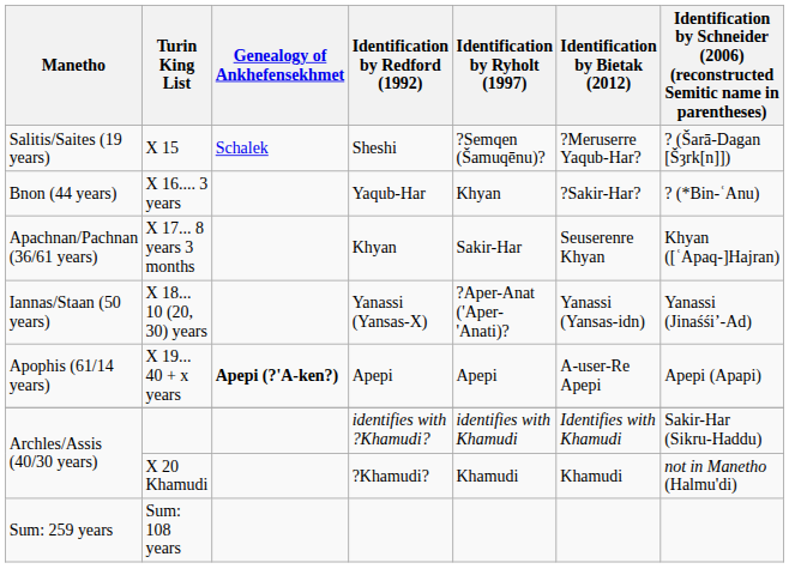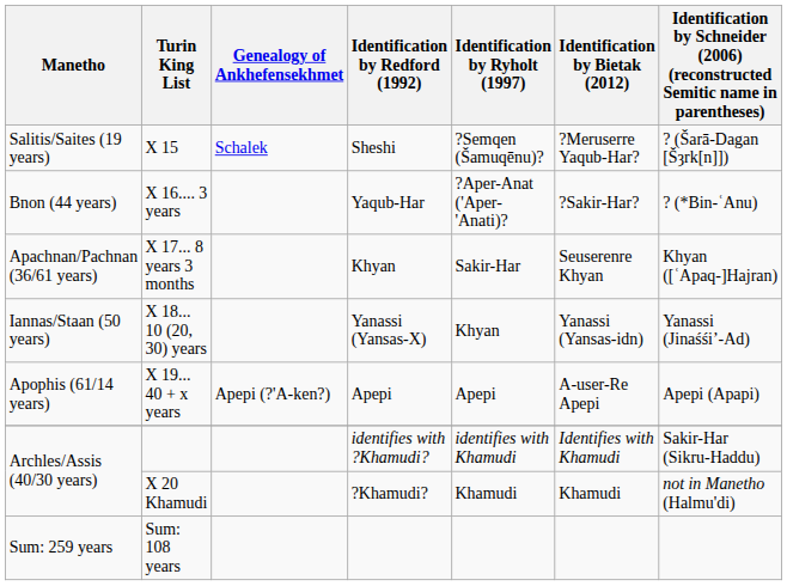X 16.... 3 years | Identification by Ryholt (1997): Khyan -> ?Aper-Anat ('Aper-'Anati)?
X 18... 10 (20, 30) years | Identification by Ryholt (1997): ?Aper-Anat ('Aper-'Anati)? -> Khyan
X 19... 40 + x years | Genealogy of Ankhefensekhmet: bold -> normal
